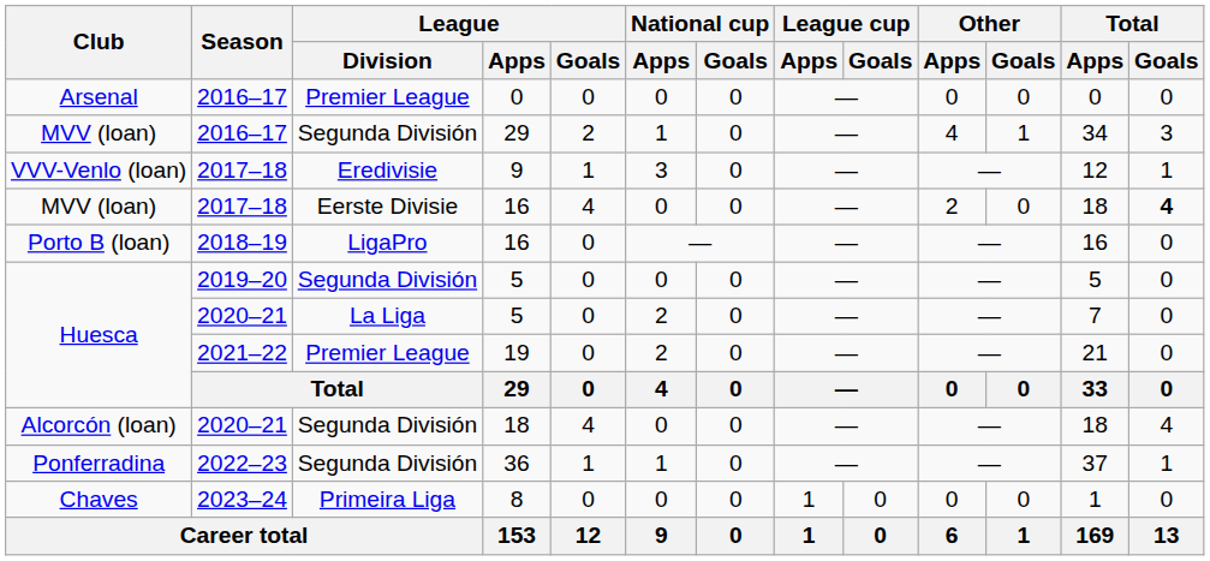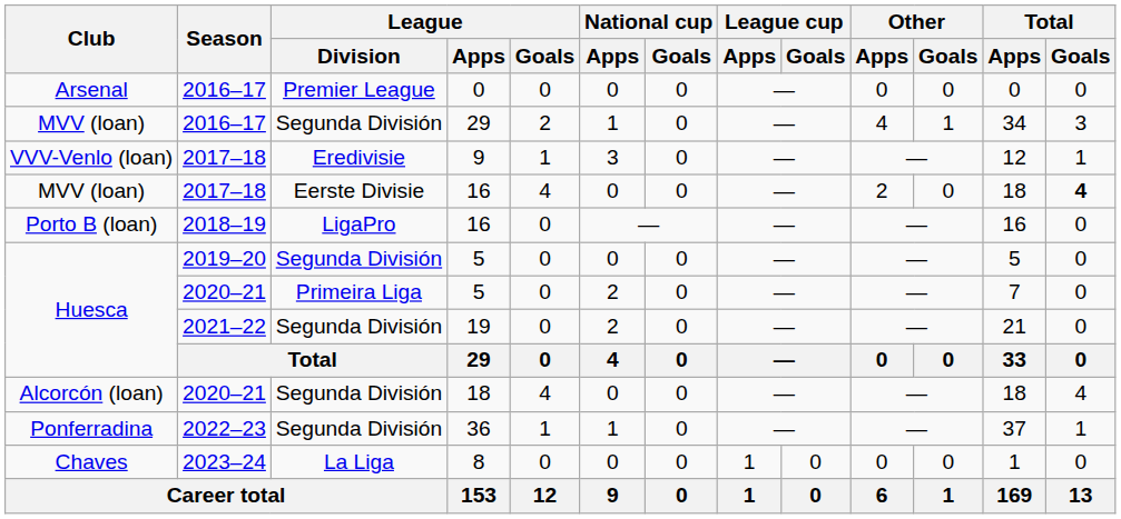2020–21 / 5 | League / Division: La Liga -> Primeira Liga
19 | League / Division: Premier League -> Segunda División
8 | League / Division: Primeira Liga -> La Liga
